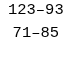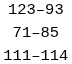+ row: 111–114
